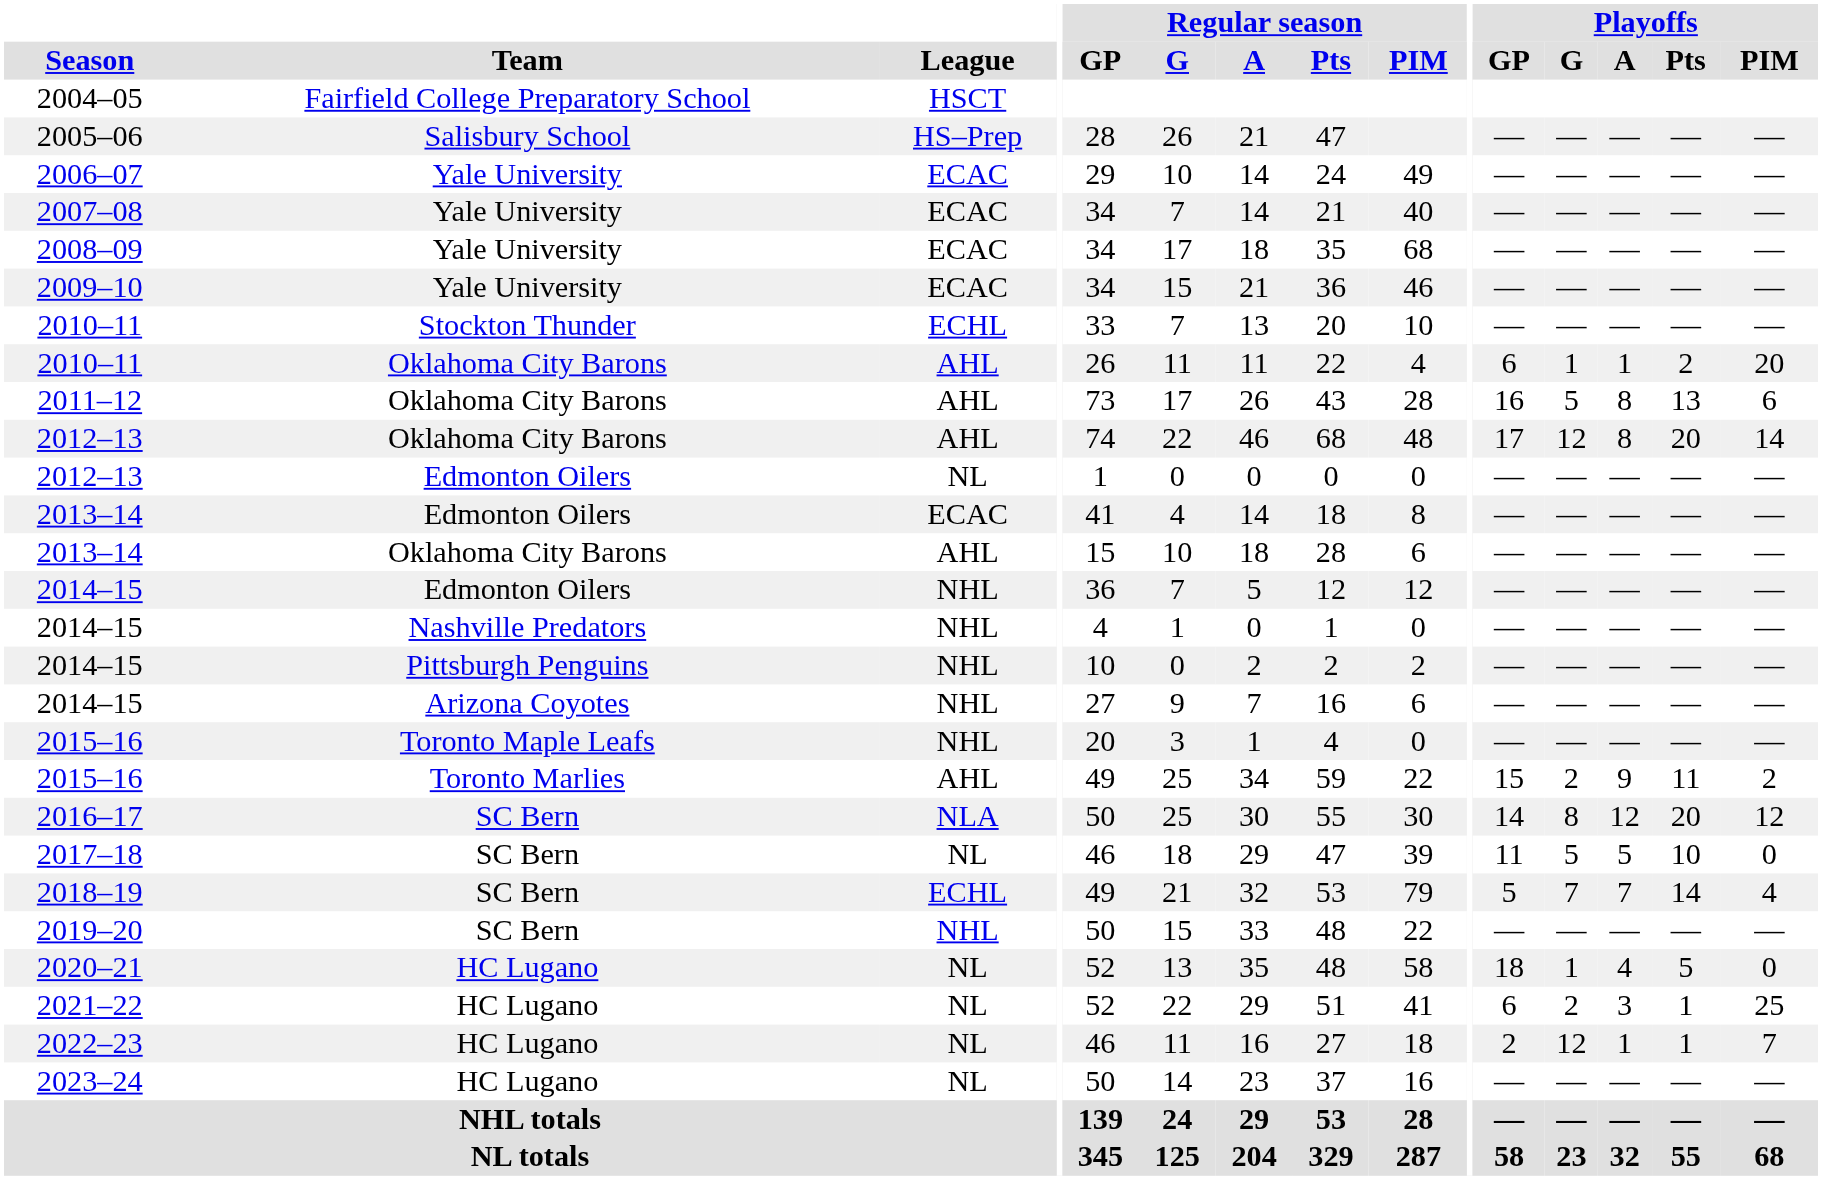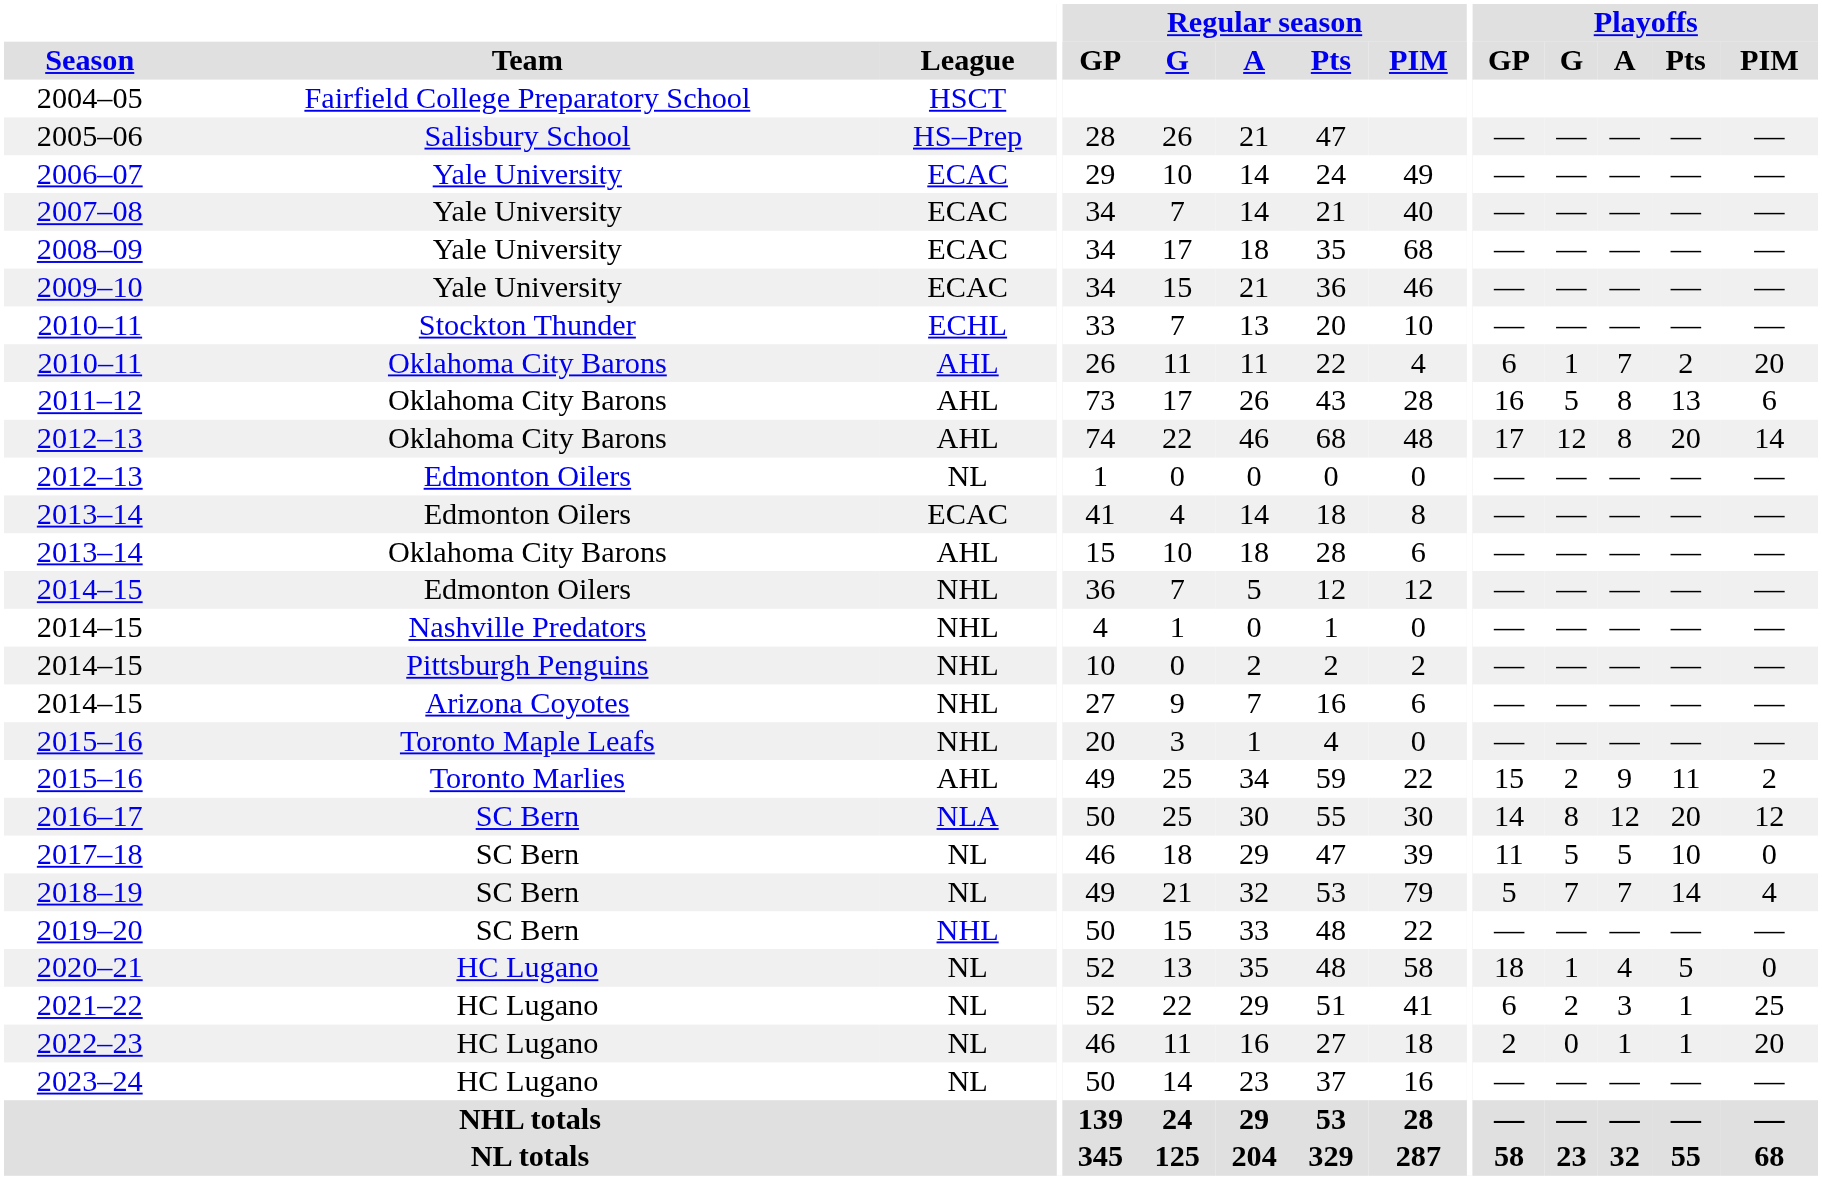2010–11 / Oklahoma City Barons | Playoffs / A: 1 -> 7
2018–19 | League: ECHL -> NL
2022–23 | Playoffs / G: 12 -> 0
2022–23 | Playoffs / PIM: 7 -> 20
